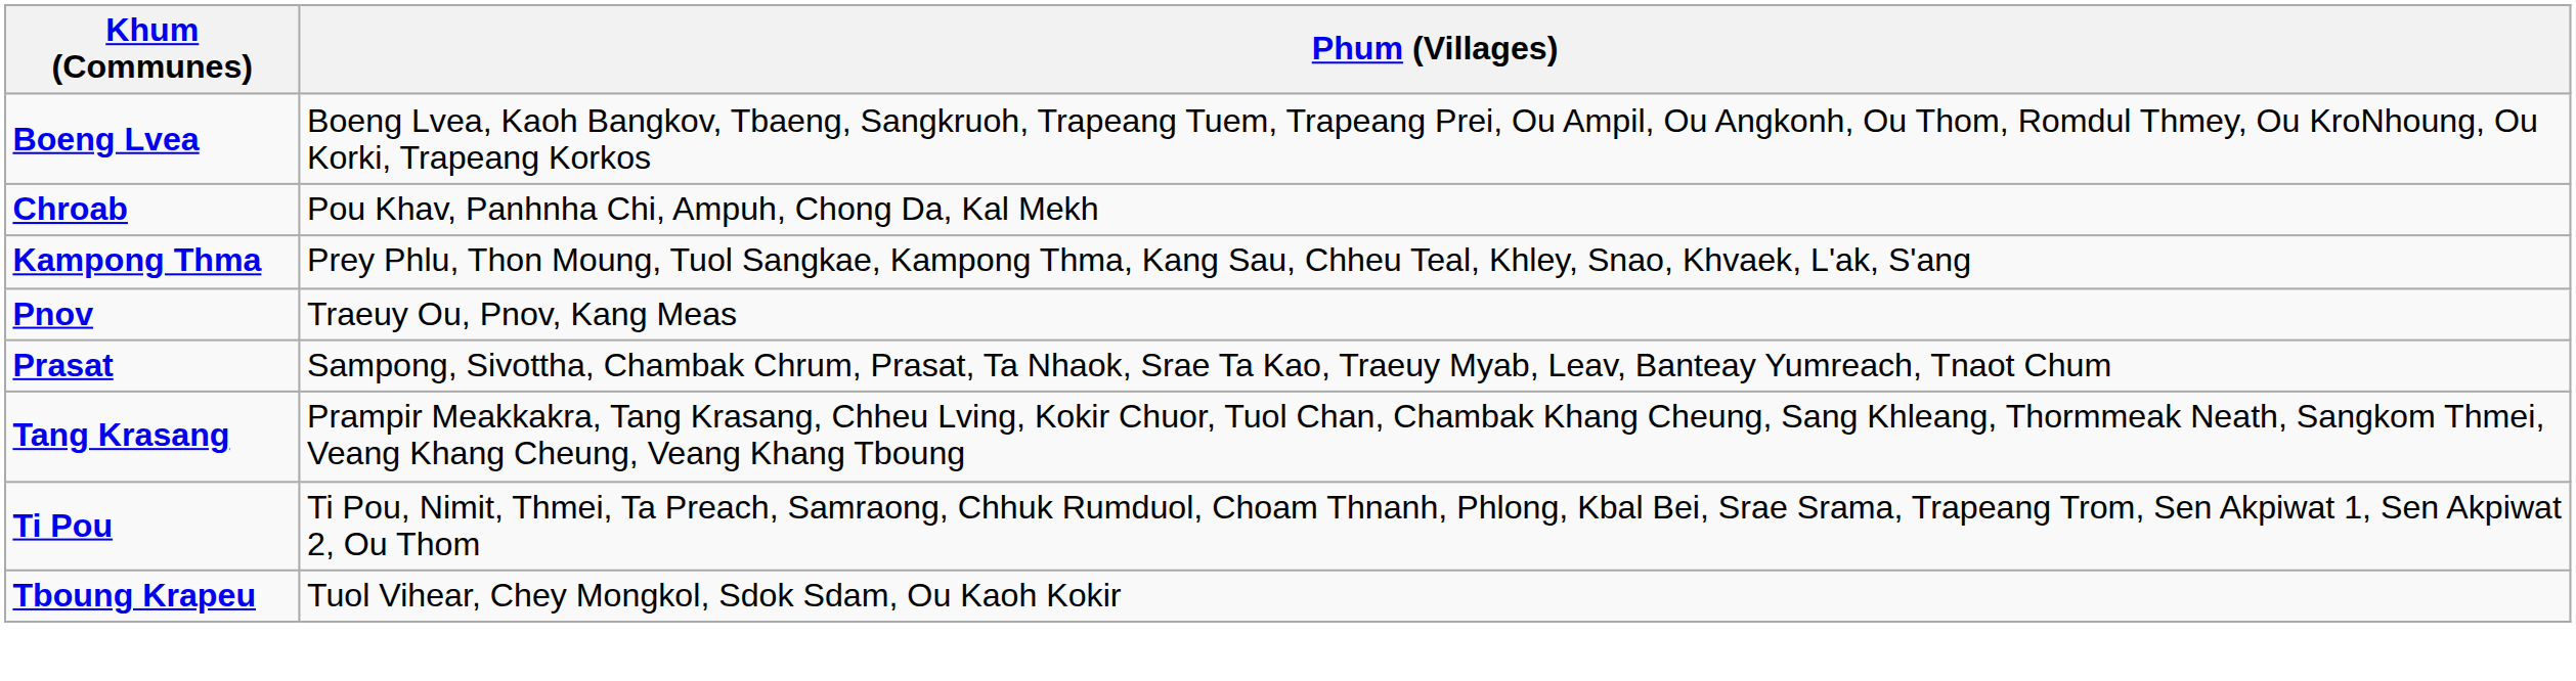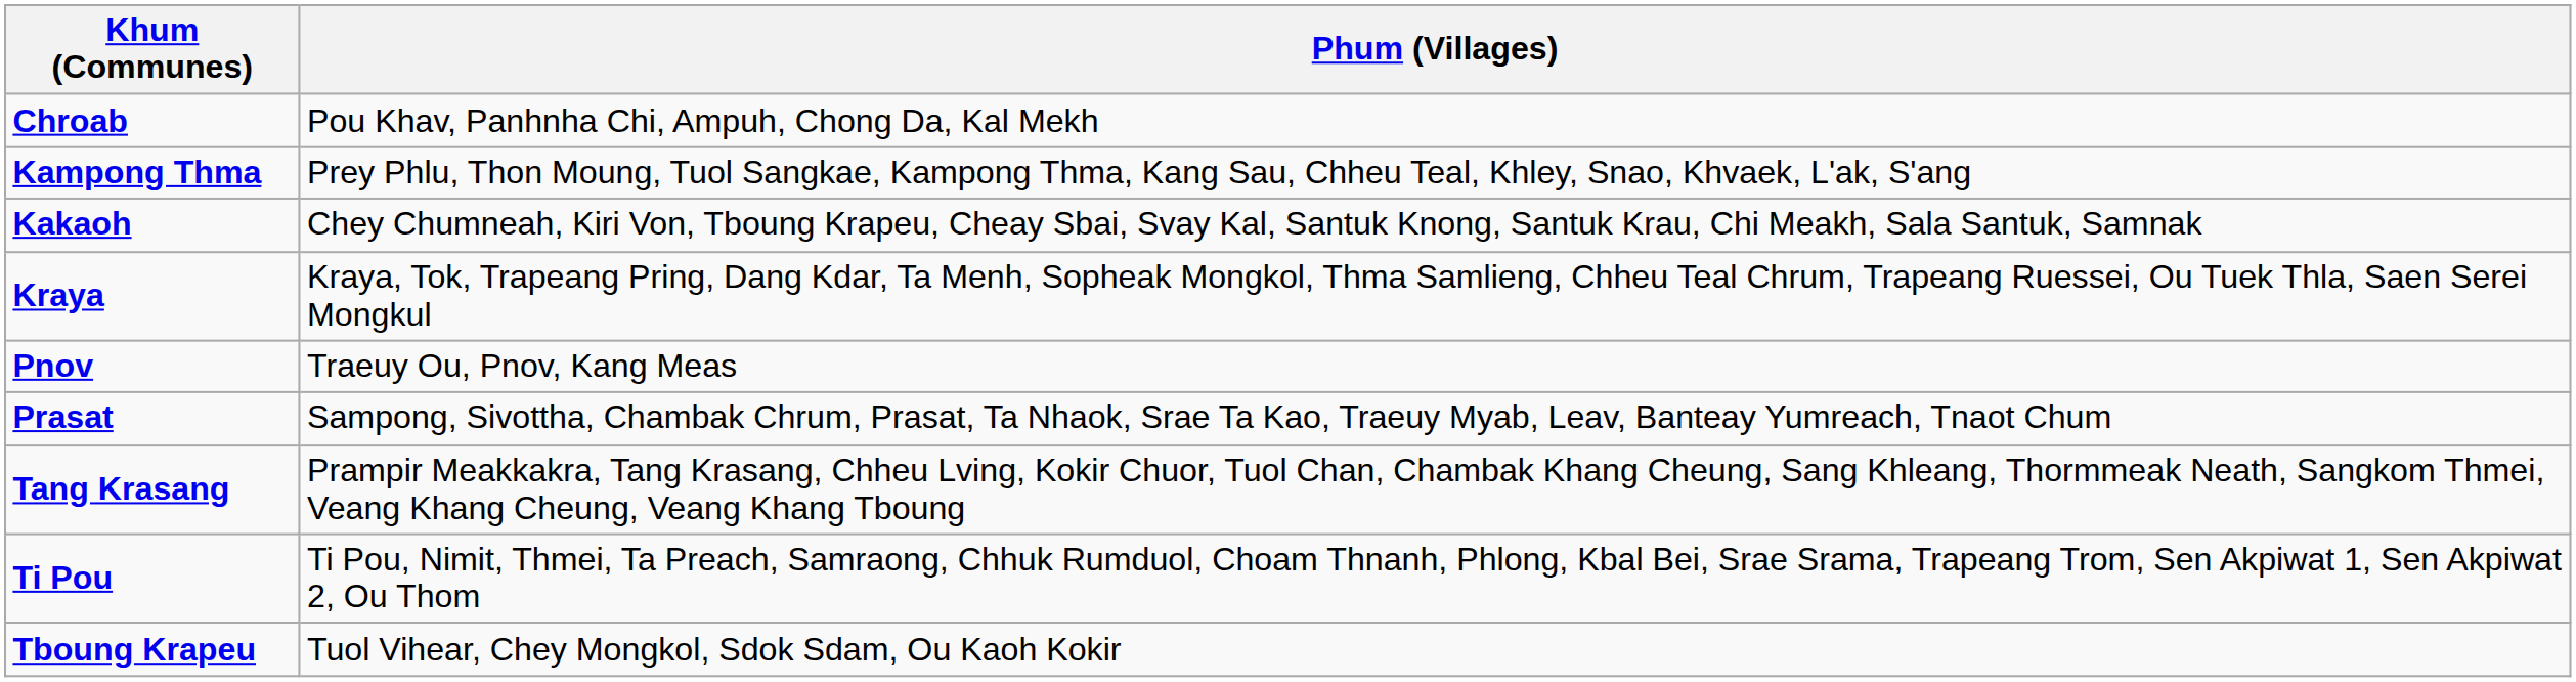- row: Boeng Lvea | Boeng Lvea, Kaoh Bangkov, Tbaeng, Sangkruoh, Trapeang Tuem, Trapeang Prei, Ou Ampil, Ou Angkonh, Ou Thom, Romdul Thmey, Ou KroNhoung, Ou Korki, Trapeang Korkos
+ row: Kakaoh | Chey Chumneah, Kiri Von, Tboung Krapeu, Cheay Sbai, Svay Kal, Santuk Knong, Santuk Krau, Chi Meakh, Sala Santuk, Samnak
+ row: Kraya | Kraya, Tok, Trapeang Pring, Dang Kdar, Ta Menh, Sopheak Mongkol, Thma Samlieng, Chheu Teal Chrum, Trapeang Ruessei, Ou Tuek Thla, Saen Serei Mongkul
